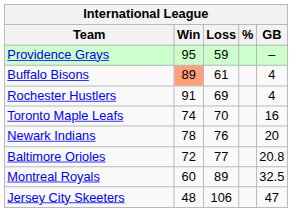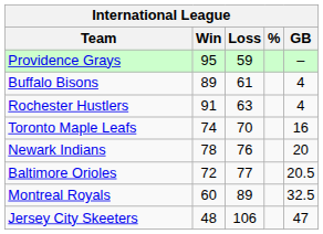Buffalo Bisons | Win: lightsalmon background -> no background
Rochester Hustlers | Loss: 69 -> 63
Baltimore Orioles | GB: 20.8 -> 20.5
